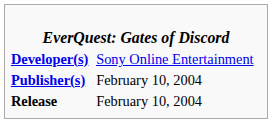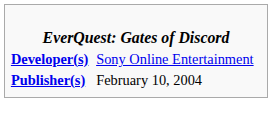- row: Release | February 10, 2004
